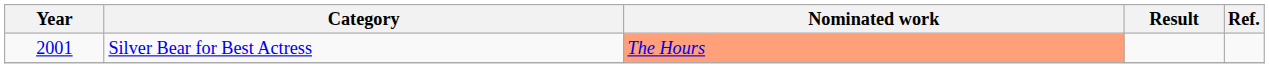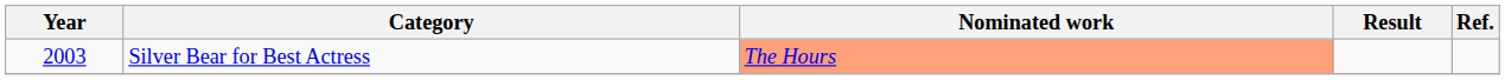Silver Bear for Best Actress | Year: 2001 -> 2003
